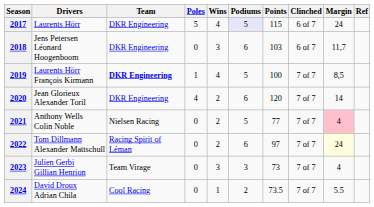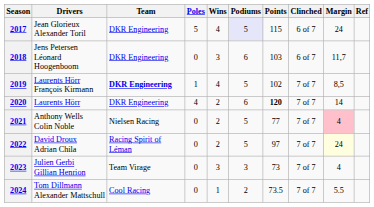2017 | Drivers: Laurents Hörr -> Jean Glorieux Alexander Toril
2019 | Points: 100 -> 102
2020 | Drivers: Jean Glorieux Alexander Toril -> Laurents Hörr
2020 | Points: normal -> bold
2022 | Drivers: Tom Dillmann Alexander Mattschull -> David Droux Adrian Chila
2022 | Podiums: 6 -> 5
2024 | Drivers: David Droux Adrian Chila -> Tom Dillmann Alexander Mattschull
